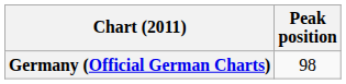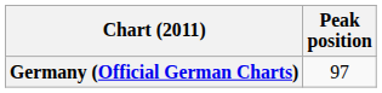Germany (Official German Charts) | Peak position: 98 -> 97
